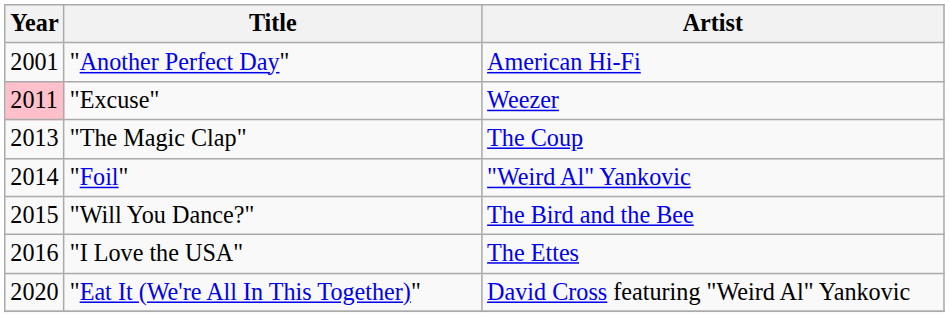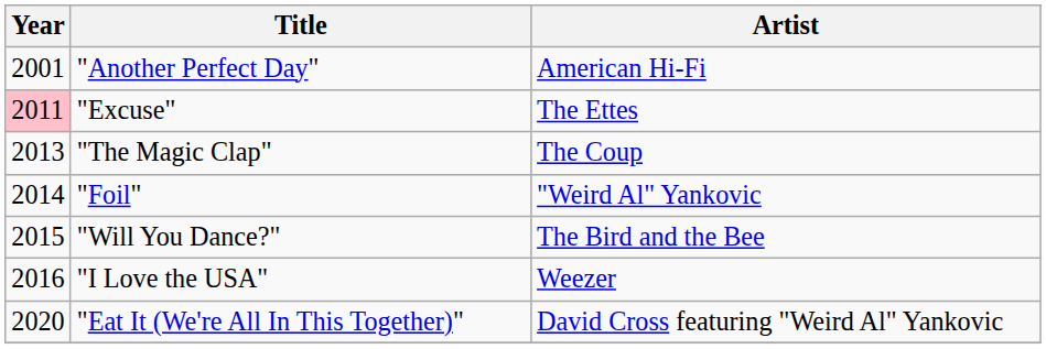"Excuse" | Artist: Weezer -> The Ettes
"I Love the USA" | Artist: The Ettes -> Weezer
